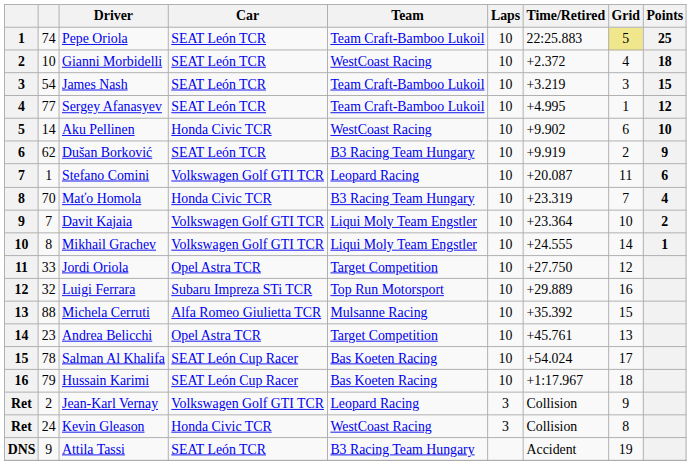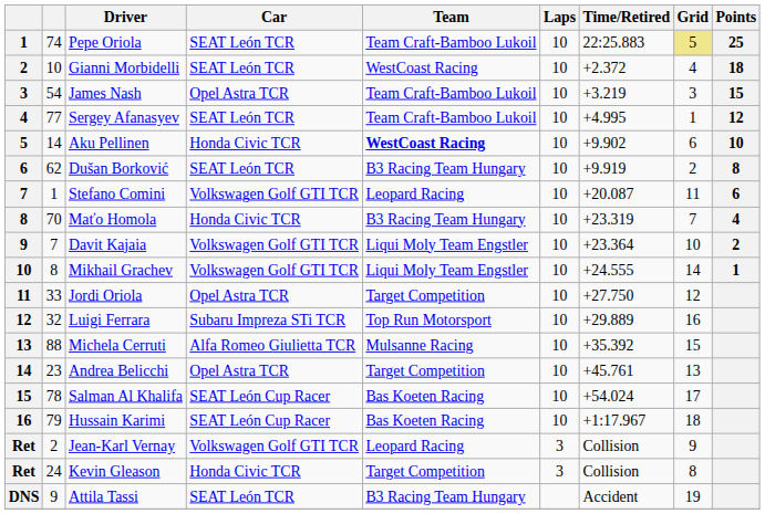James Nash | Car: SEAT León TCR -> Opel Astra TCR
Aku Pellinen | Team: normal -> bold
Dušan Borković | Points: 9 -> 8
Kevin Gleason | Team: WestCoast Racing -> Target Competition
